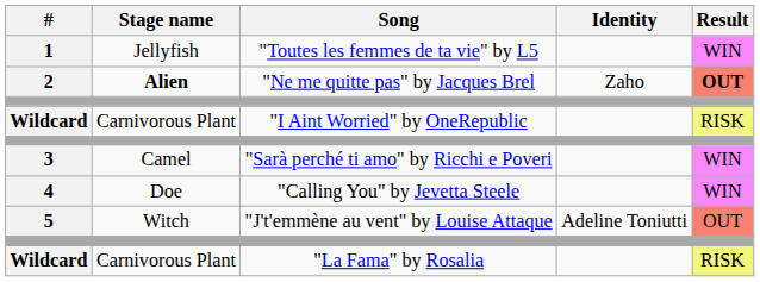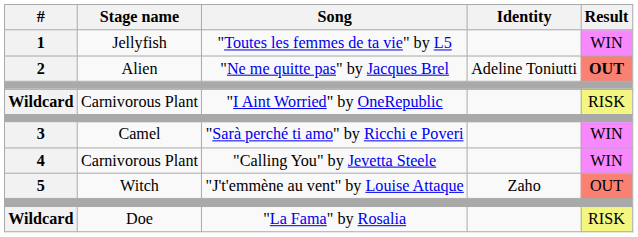"Ne me quitte pas" by Jacques Brel | Stage name: bold -> normal
"Ne me quitte pas" by Jacques Brel | Identity: Zaho -> Adeline Toniutti
"Calling You" by Jevetta Steele | Stage name: Doe -> Carnivorous Plant
"J't'emmène au vent" by Louise Attaque | Identity: Adeline Toniutti -> Zaho
"La Fama" by Rosalia | Stage name: Carnivorous Plant -> Doe
